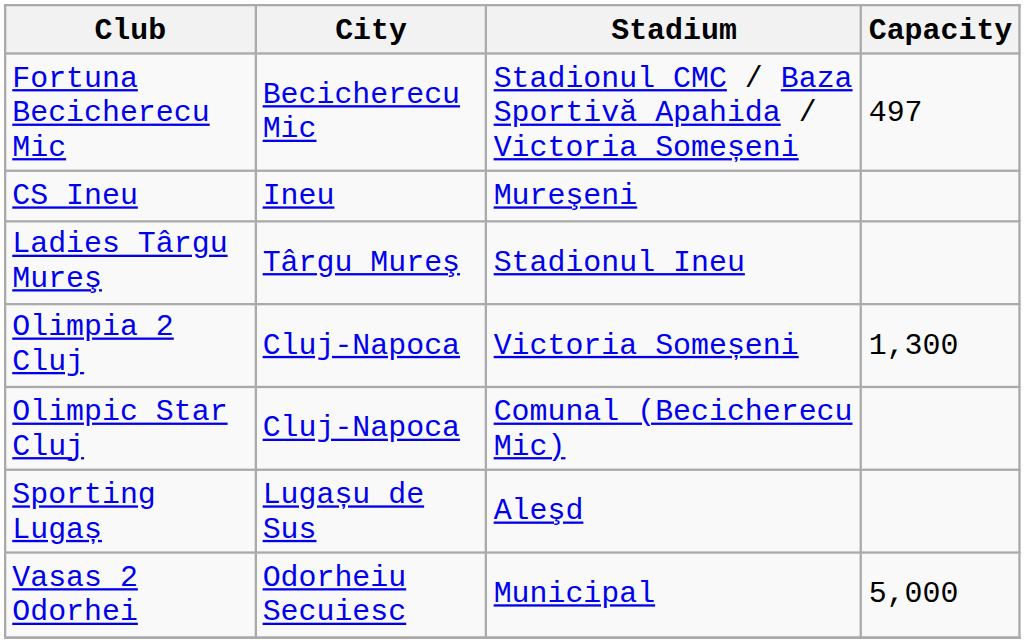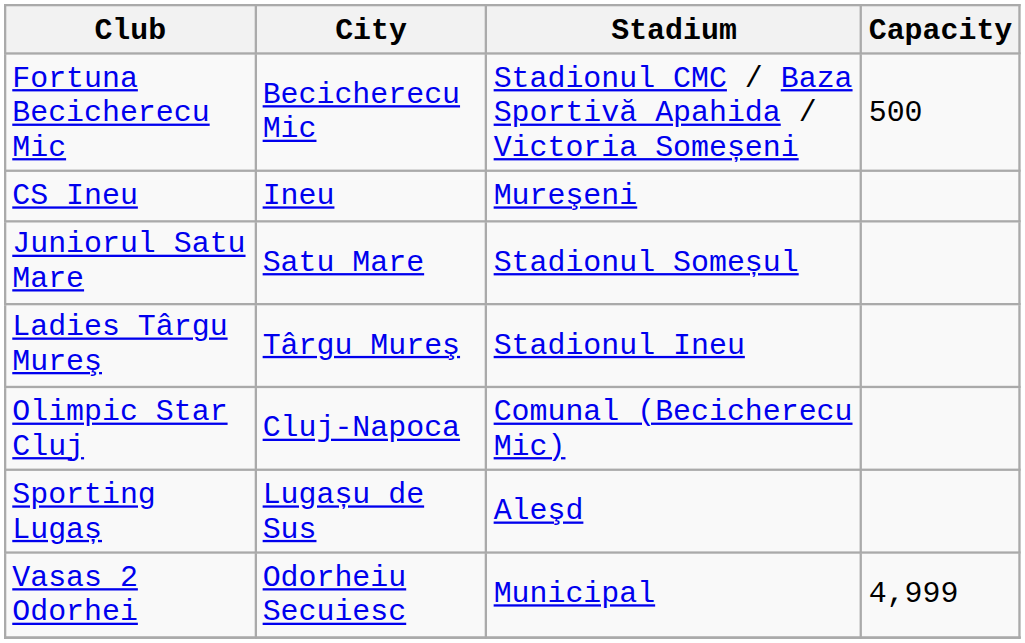Fortuna Becicherecu Mic | Capacity: 497 -> 500
+ row: Juniorul Satu Mare | Satu Mare | Stadionul Someșul
- row: Olimpia 2 Cluj | Cluj-Napoca | Victoria Someșeni | 1,300
Vasas 2 Odorhei | Capacity: 5,000 -> 4,999
